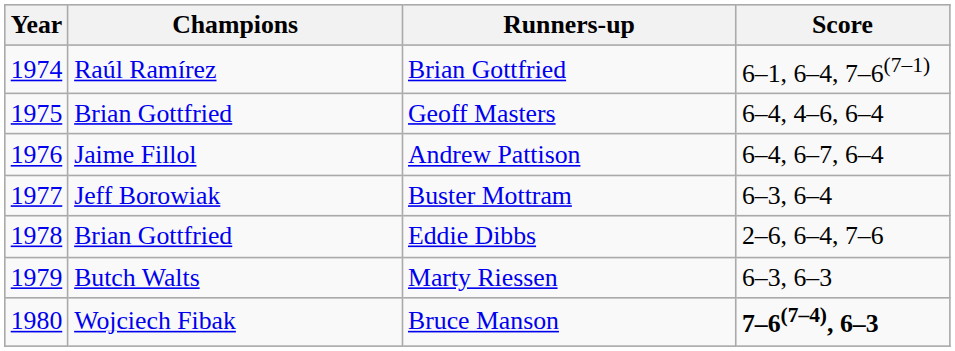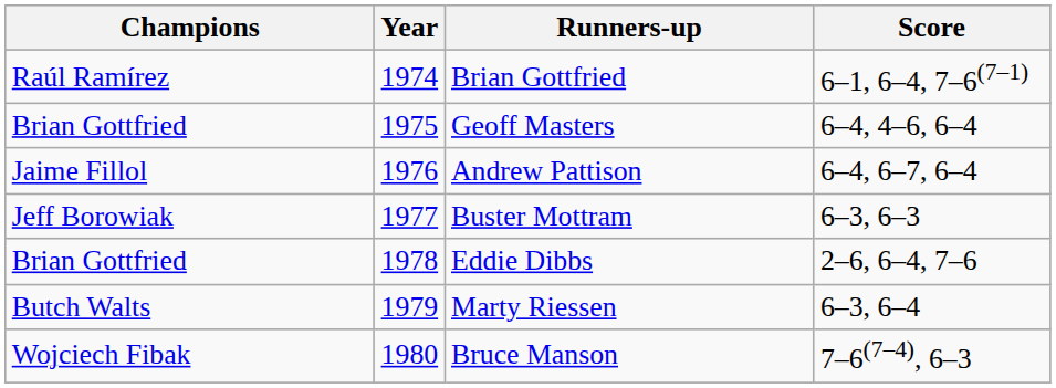columns swapped: Year <-> Champions
Buster Mottram | Score: 6–3, 6–4 -> 6–3, 6–3
Marty Riessen | Score: 6–3, 6–3 -> 6–3, 6–4
Bruce Manson | Score: bold -> normal
